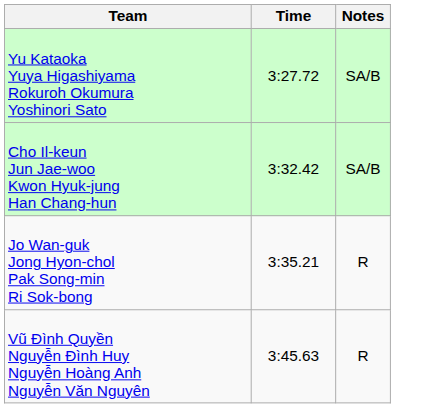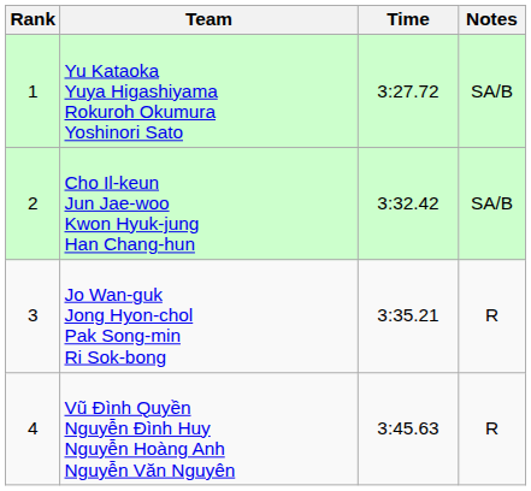+ column: Rank | 1 | 2 | 3 | 4
